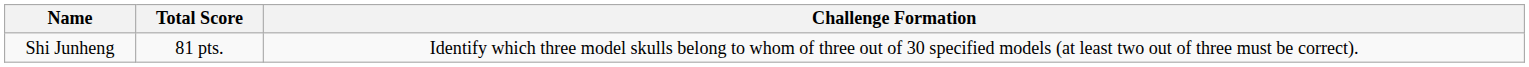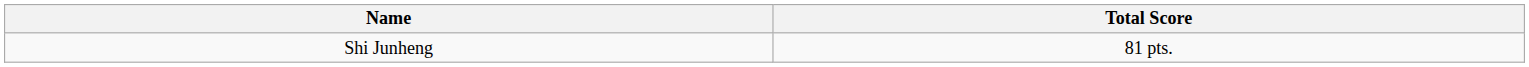- column: Challenge Formation | Identify which three model skulls belong to whom of three out of 30 specified models (at least two out of three must be correct).
